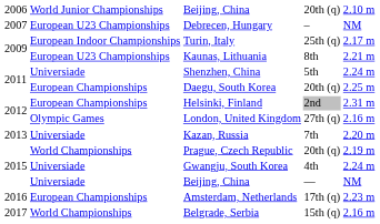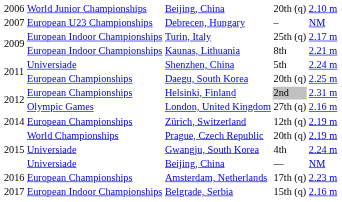Kaunas, Lithuania | column 2: European U23 Championships -> European Indoor Championships
- row: 2013 | Universiade | Kazan, Russia | 7th | 2.20 m
+ row: 2014 | European Championships | Zürich, Switzerland | 12th (q) | 2.19 m
Belgrade, Serbia | column 2: World Championships -> European Indoor Championships
